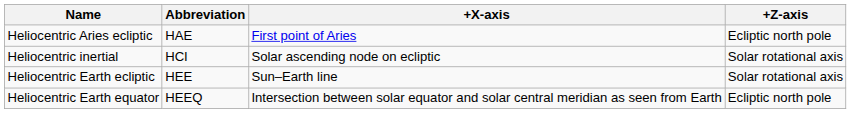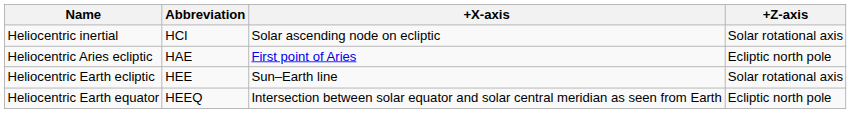rows swapped: Heliocentric inertial <-> Heliocentric Aries ecliptic
